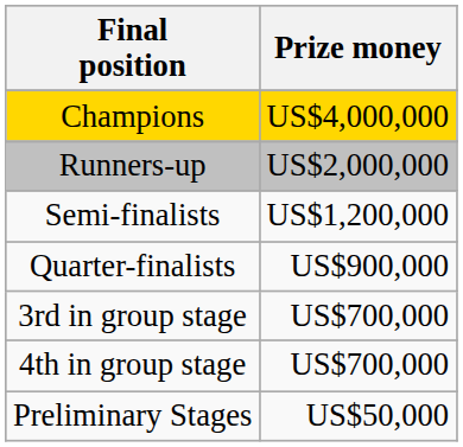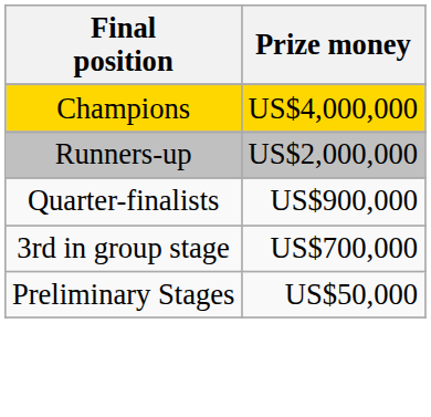- row: Semi-finalists | US$1,200,000
- row: 4th in group stage | US$700,000
